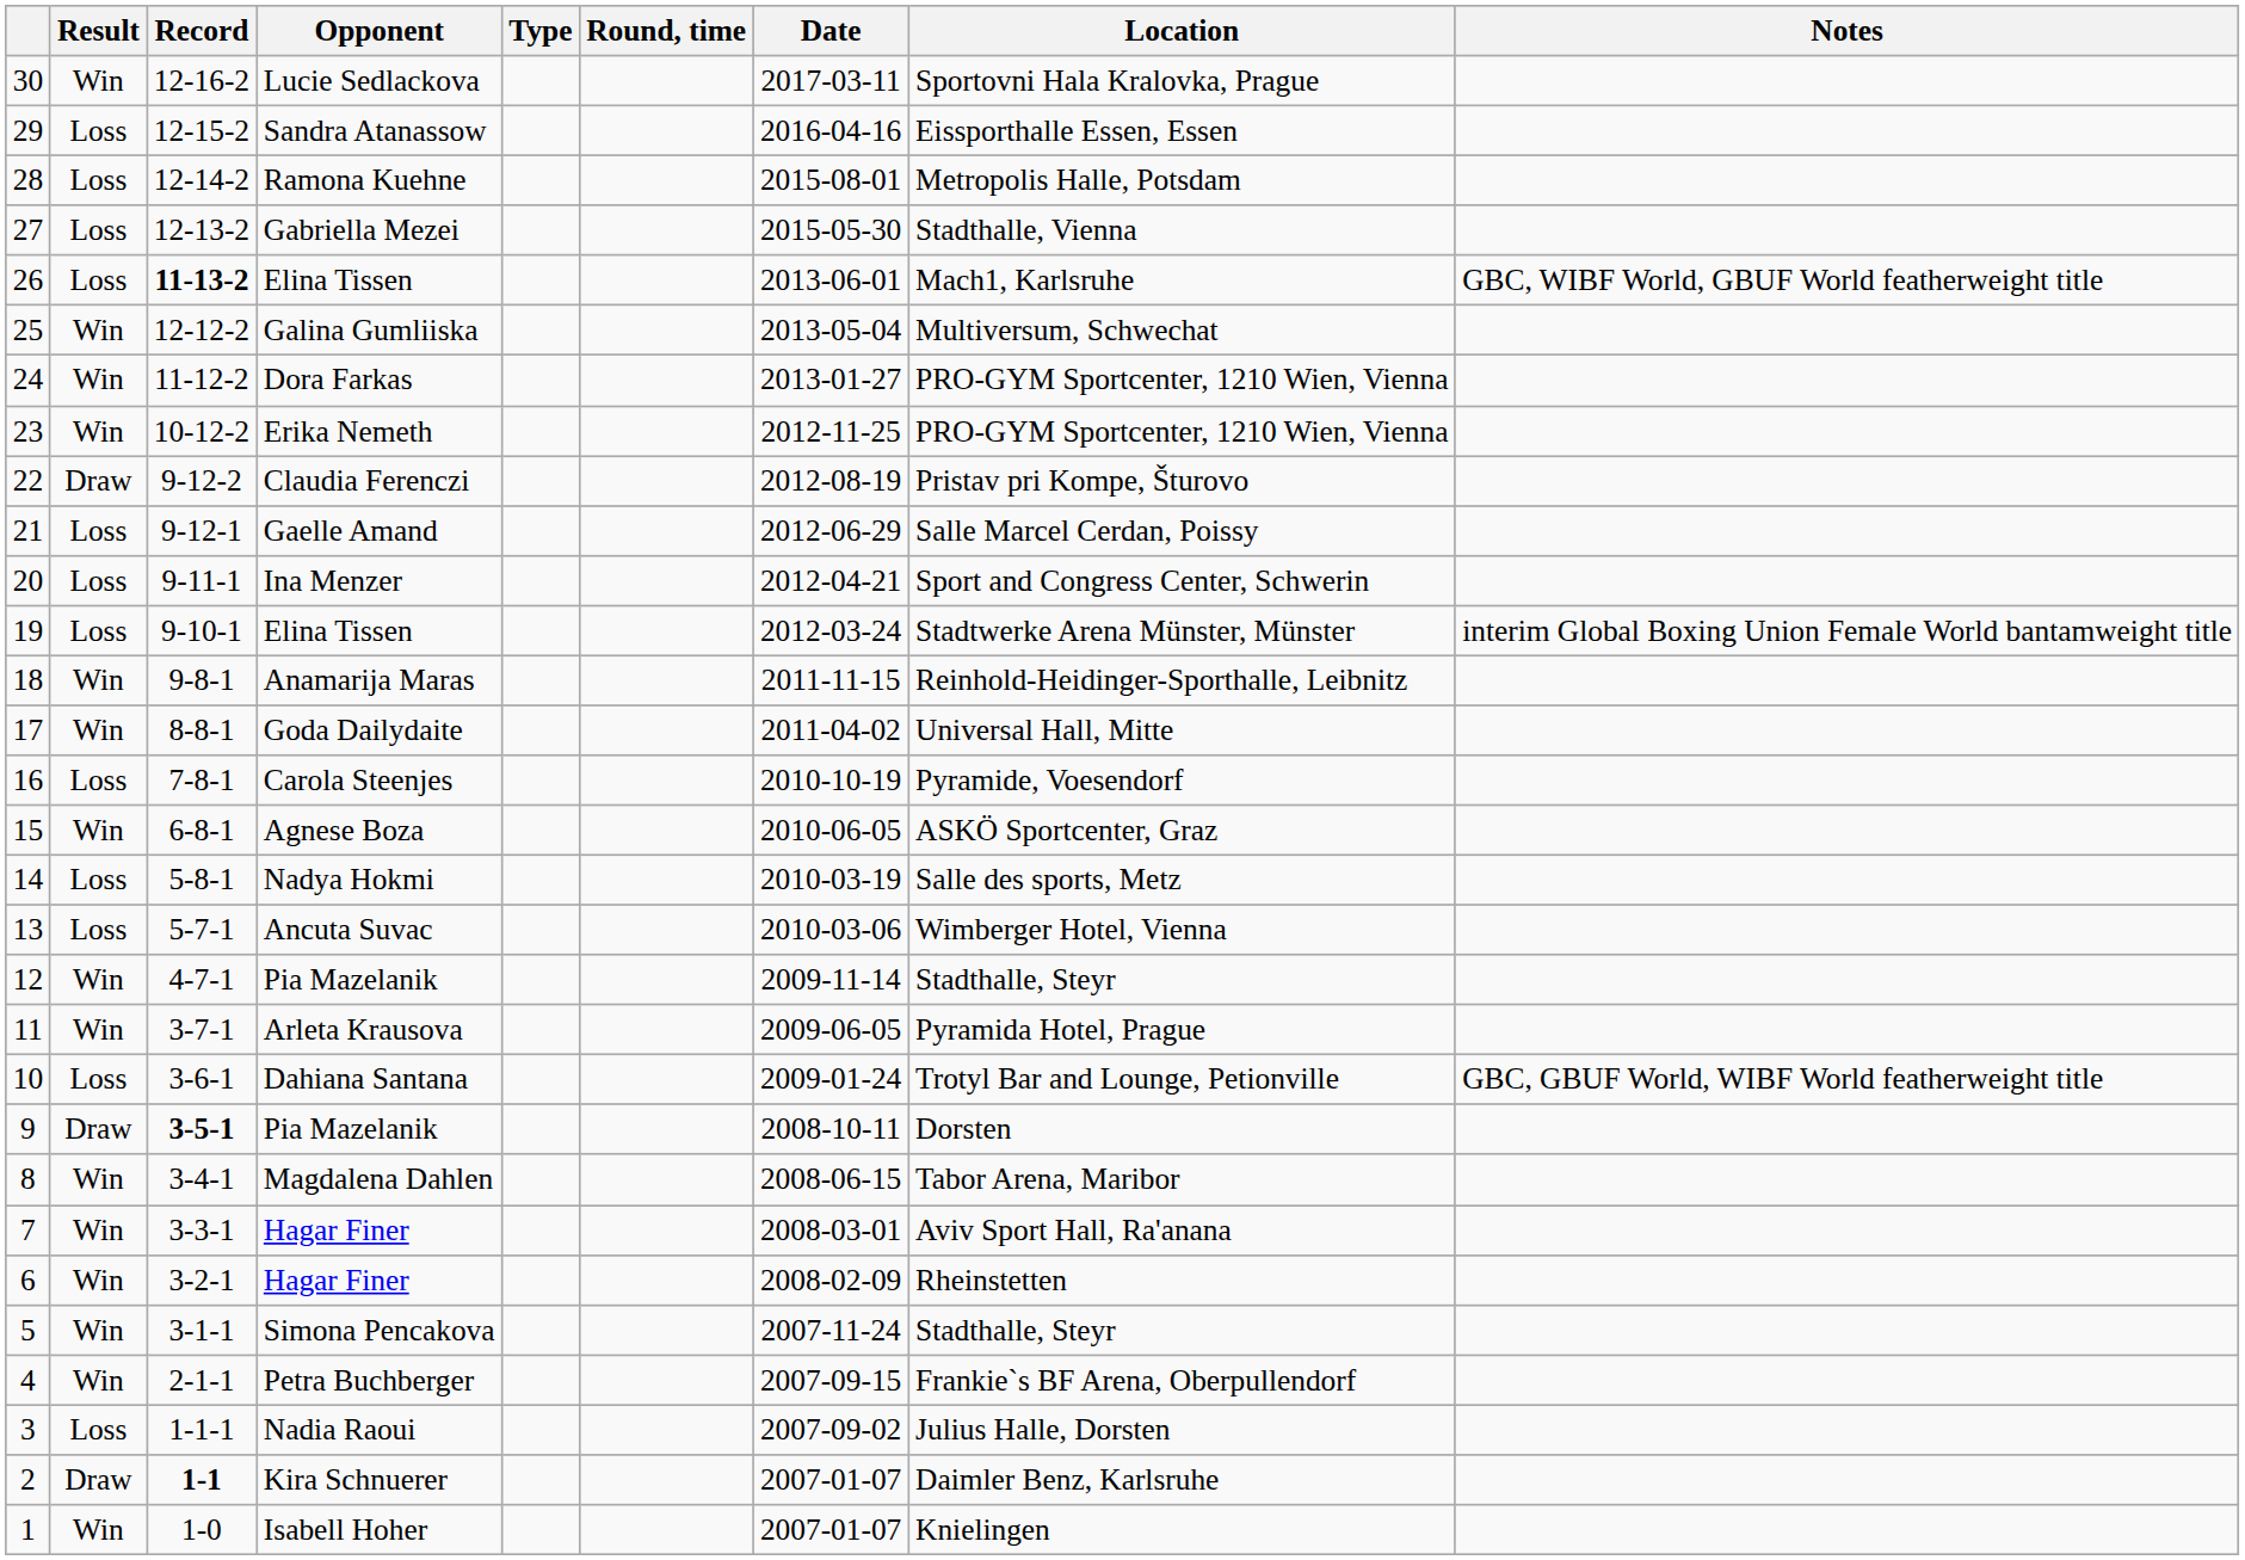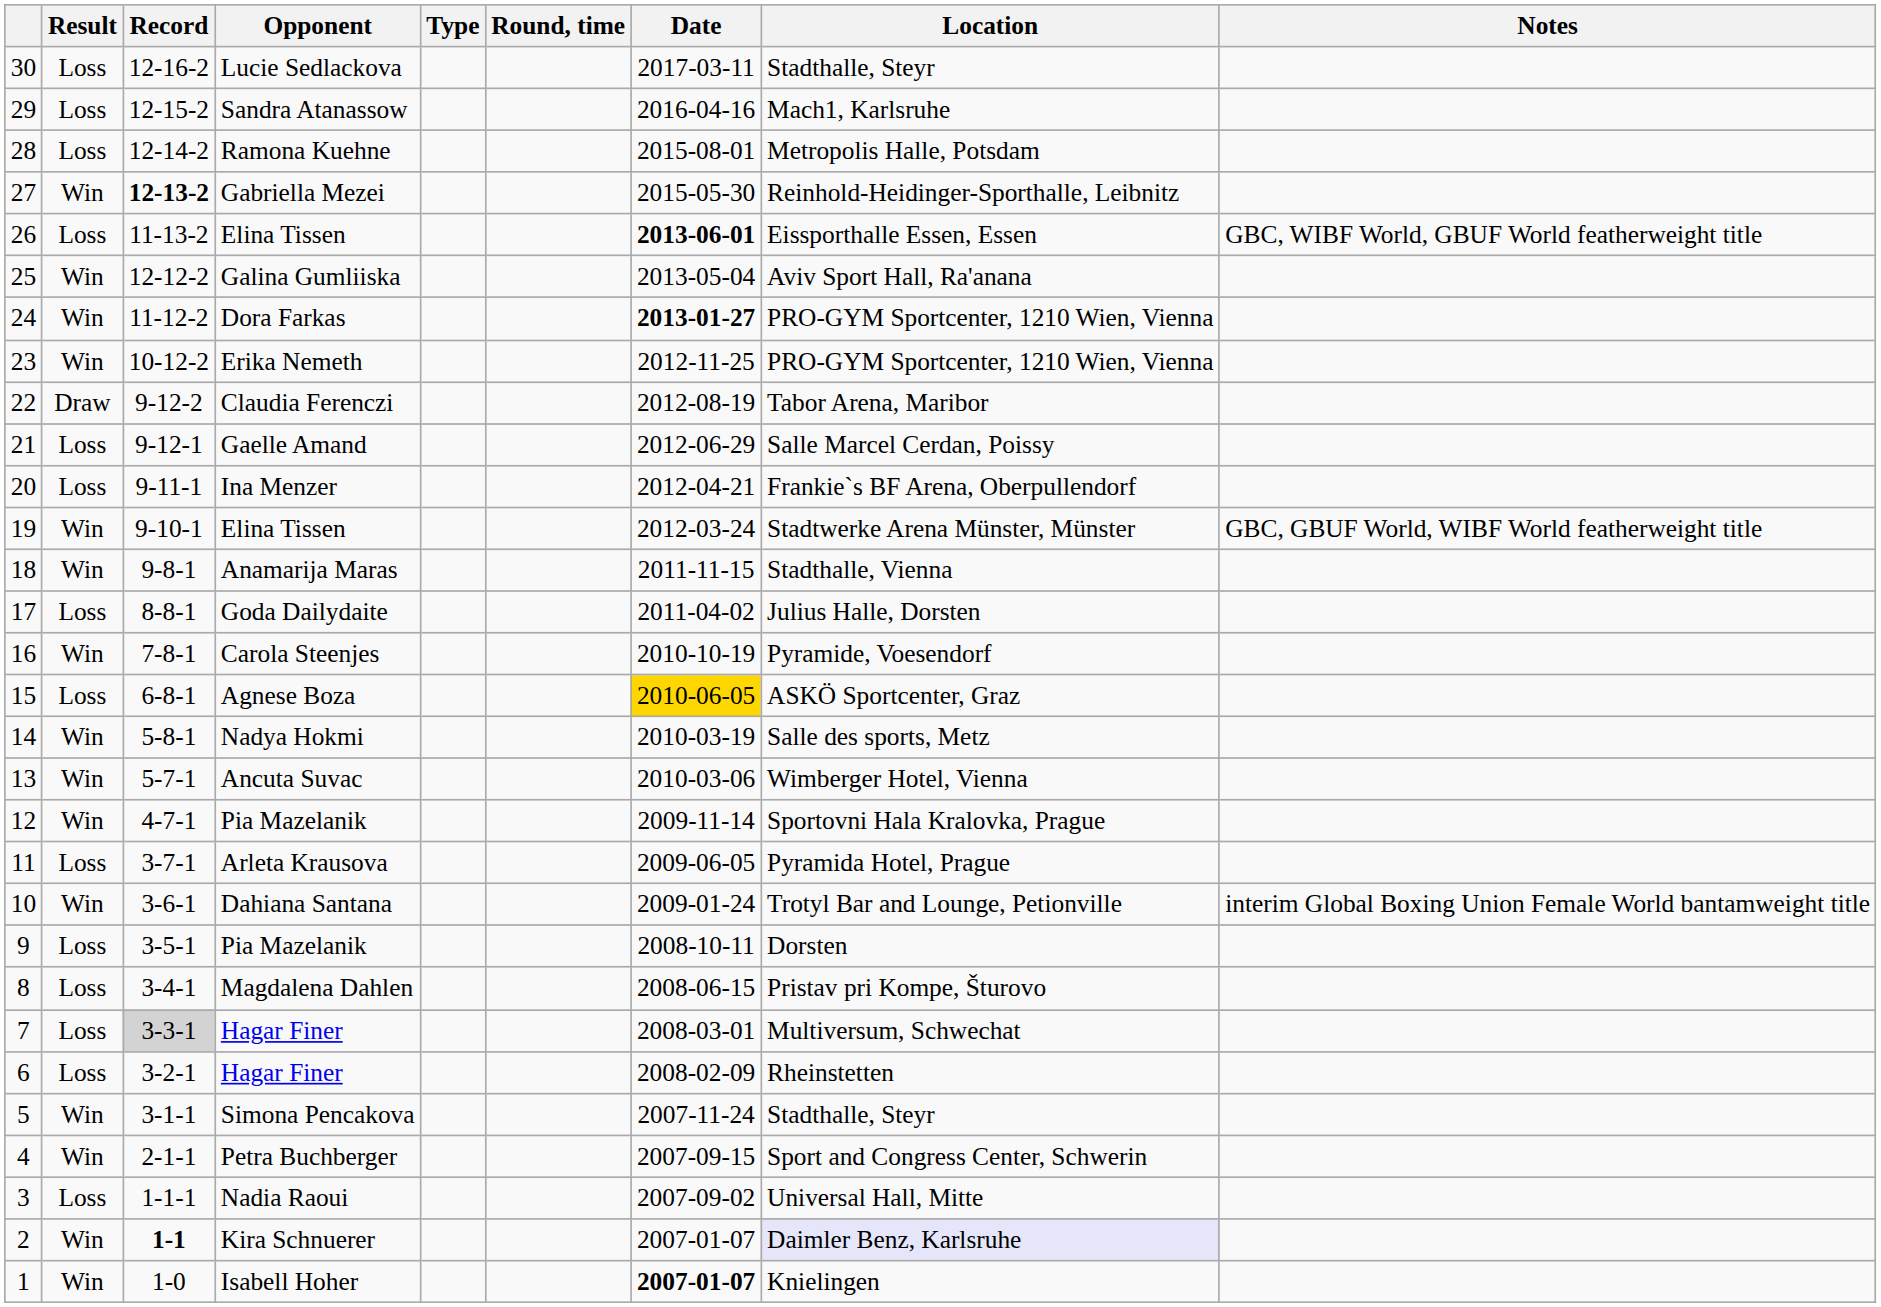Lucie Sedlackova | Result: Win -> Loss
Lucie Sedlackova | Location: Sportovni Hala Kralovka, Prague -> Stadthalle, Steyr
Sandra Atanassow | Location: Eissporthalle Essen, Essen -> Mach1, Karlsruhe
Gabriella Mezei | Result: Loss -> Win
Gabriella Mezei | Record: normal -> bold
Gabriella Mezei | Location: Stadthalle, Vienna -> Reinhold-Heidinger-Sporthalle, Leibnitz
26 / Elina Tissen | Record: bold -> normal
26 / Elina Tissen | Date: normal -> bold
26 / Elina Tissen | Location: Mach1, Karlsruhe -> Eissporthalle Essen, Essen
Galina Gumliiska | Location: Multiversum, Schwechat -> Aviv Sport Hall, Ra'anana
Dora Farkas | Date: normal -> bold
Claudia Ferenczi | Location: Pristav pri Kompe, Šturovo -> Tabor Arena, Maribor
Ina Menzer | Location: Sport and Congress Center, Schwerin -> Frankie`s BF Arena, Oberpullendorf
19 / Elina Tissen | Result: Loss -> Win
19 / Elina Tissen | Notes: interim Global Boxing Union Female World bantamweight title -> GBC, GBUF World, WIBF World featherweight title
Anamarija Maras | Location: Reinhold-Heidinger-Sporthalle, Leibnitz -> Stadthalle, Vienna
Goda Dailydaite | Result: Win -> Loss
Goda Dailydaite | Location: Universal Hall, Mitte -> Julius Halle, Dorsten
Carola Steenjes | Result: Loss -> Win
Agnese Boza | Result: Win -> Loss
Agnese Boza | Date: no background -> gold background
Nadya Hokmi | Result: Loss -> Win
Ancuta Suvac | Result: Loss -> Win
12 / Pia Mazelanik | Location: Stadthalle, Steyr -> Sportovni Hala Kralovka, Prague
Arleta Krausova | Result: Win -> Loss
Dahiana Santana | Result: Loss -> Win
Dahiana Santana | Notes: GBC, GBUF World, WIBF World featherweight title -> interim Global Boxing Union Female World bantamweight title
9 / Pia Mazelanik | Result: Draw -> Loss
9 / Pia Mazelanik | Record: bold -> normal
Magdalena Dahlen | Result: Win -> Loss
Magdalena Dahlen | Location: Tabor Arena, Maribor -> Pristav pri Kompe, Šturovo
7 / Hagar Finer | Result: Win -> Loss
7 / Hagar Finer | Record: no background -> lightgrey background
7 / Hagar Finer | Location: Aviv Sport Hall, Ra'anana -> Multiversum, Schwechat
6 / Hagar Finer | Result: Win -> Loss
Petra Buchberger | Location: Frankie`s BF Arena, Oberpullendorf -> Sport and Congress Center, Schwerin
Nadia Raoui | Location: Julius Halle, Dorsten -> Universal Hall, Mitte
Kira Schnuerer | Result: Draw -> Win
Kira Schnuerer | Location: no background -> lavender background
Isabell Hoher | Date: normal -> bold
